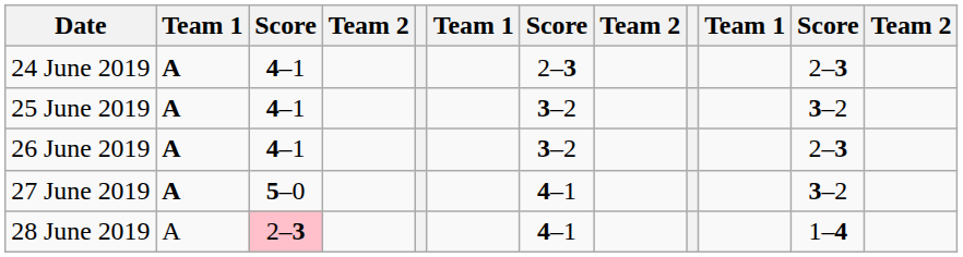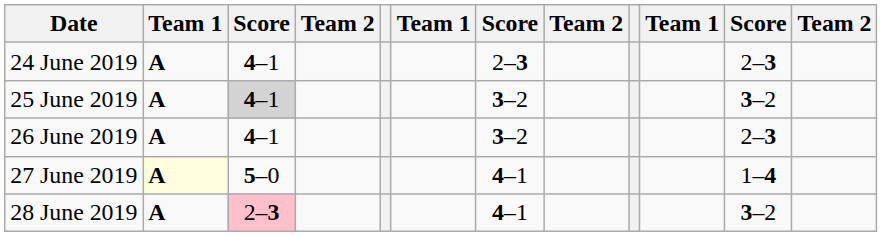25 June 2019 | column 3: no background -> lightgrey background
27 June 2019 | column 2: no background -> lightyellow background
27 June 2019 | column 11: 3–2 -> 1–4
28 June 2019 | column 2: normal -> bold
28 June 2019 | column 11: 1–4 -> 3–2
